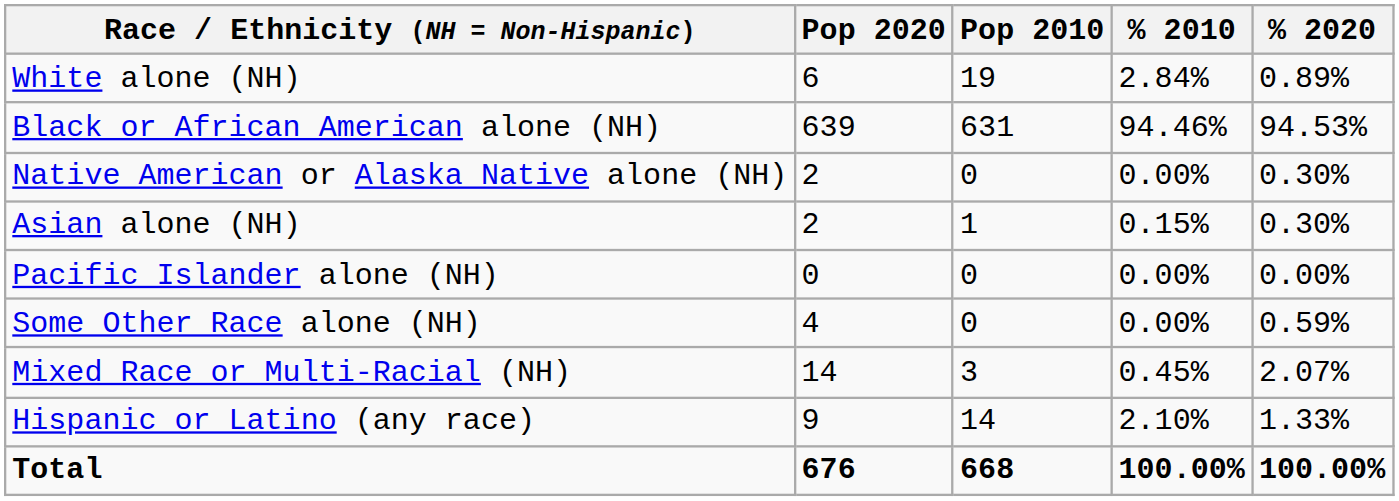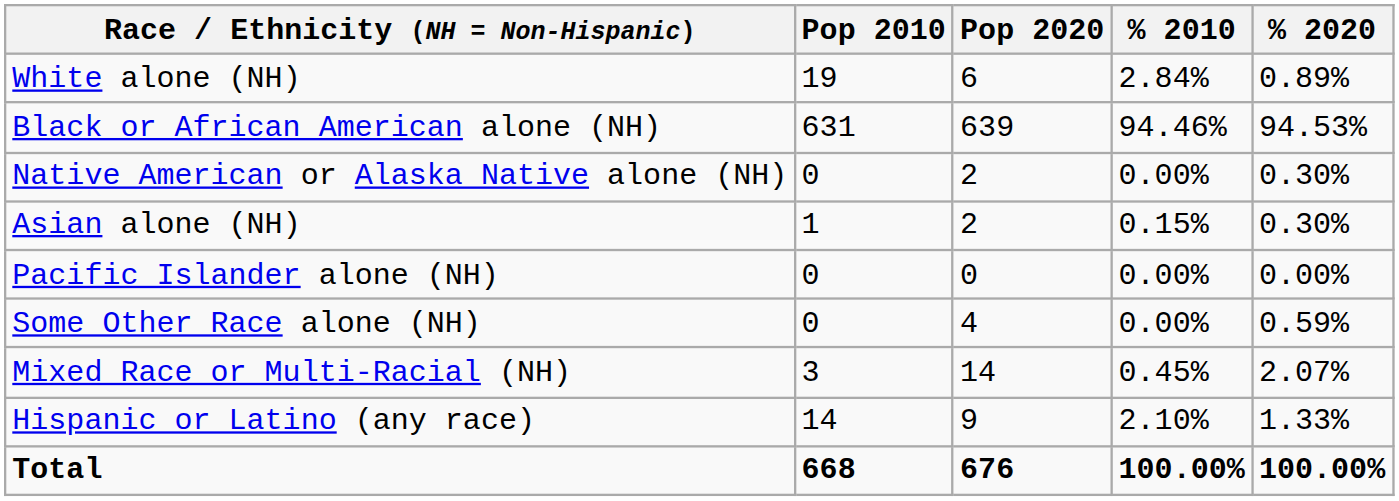columns swapped: Pop 2010 <-> Pop 2020
